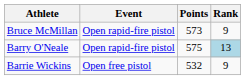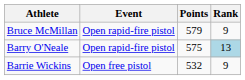Bruce McMillan | Points: 573 -> 579
